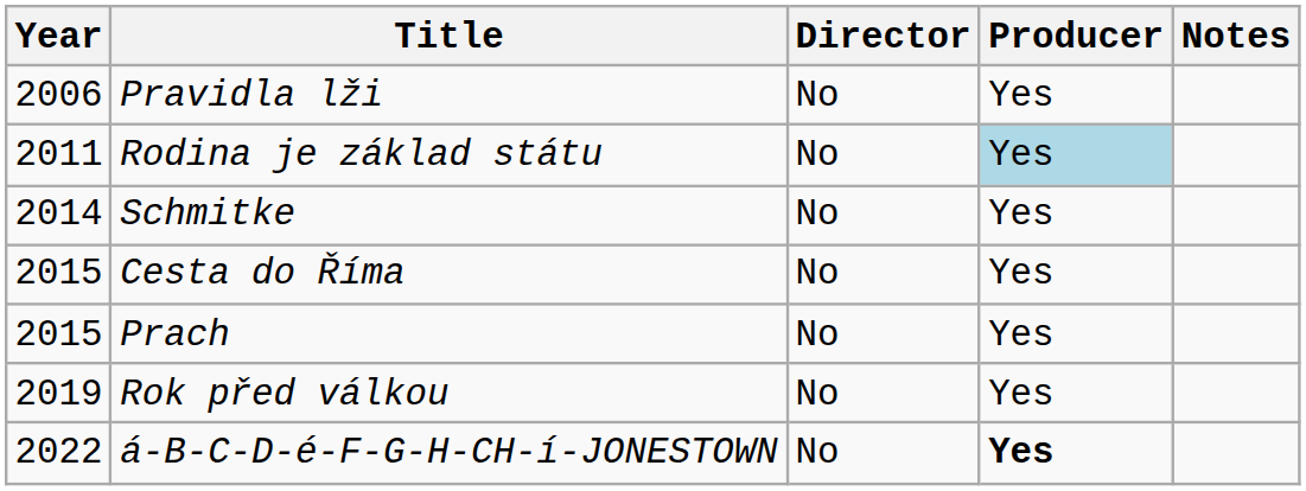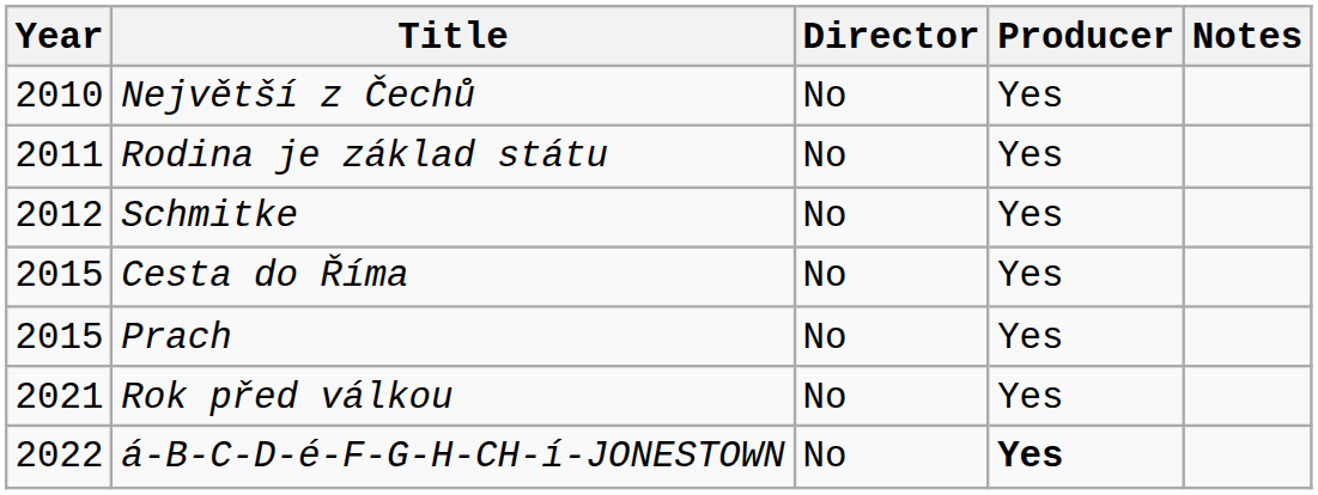- row: 2006 | Pravidla lži | No | Yes
+ row: 2010 | Největší z Čechů | No | Yes
Rodina je základ státu | Producer: lightblue background -> no background
Schmitke | Year: 2014 -> 2012
Rok před válkou | Year: 2019 -> 2021
